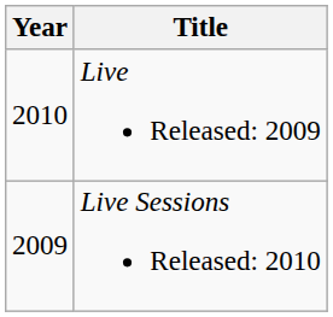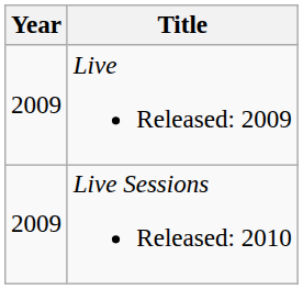Live Released: 2009 | Year: 2010 -> 2009
